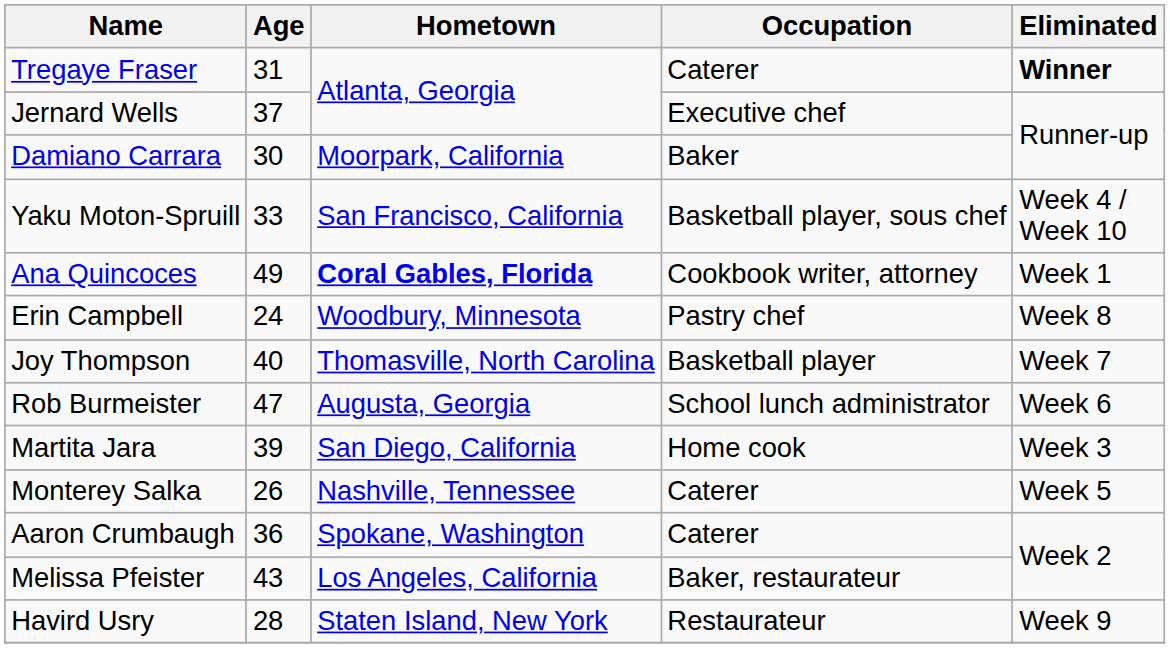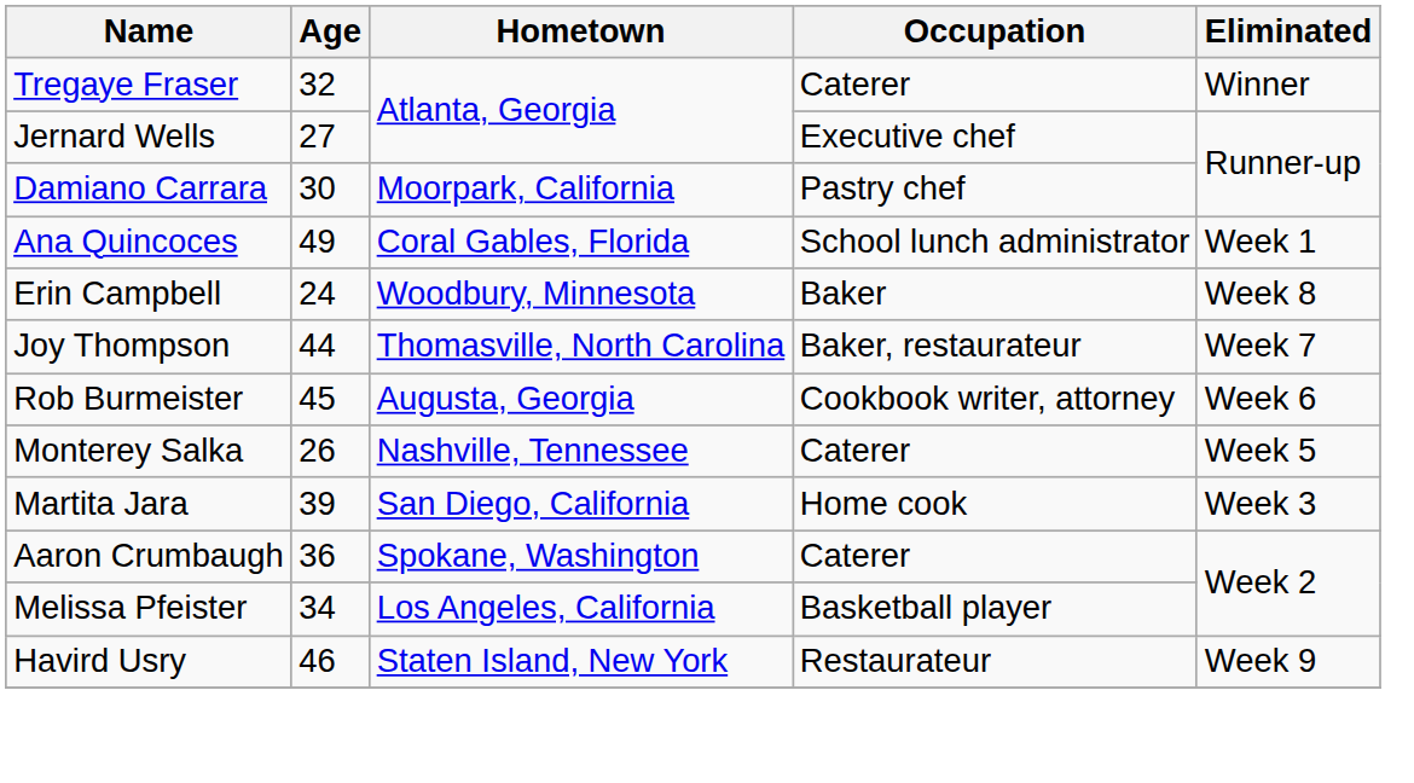Tregaye Fraser | Age: 31 -> 32
Tregaye Fraser | Eliminated: bold -> normal
Jernard Wells | Age: 37 -> 27
Damiano Carrara | Occupation: Baker -> Pastry chef
- row: Yaku Moton-Spruill | 33 | San Francisco, California | Basketball player, sous chef | Week 4 / Week 10
Ana Quincoces | Hometown: bold -> normal
Ana Quincoces | Occupation: Cookbook writer, attorney -> School lunch administrator
Erin Campbell | Occupation: Pastry chef -> Baker
Joy Thompson | Age: 40 -> 44
Joy Thompson | Occupation: Basketball player -> Baker, restaurateur
Rob Burmeister | Age: 47 -> 45
Rob Burmeister | Occupation: School lunch administrator -> Cookbook writer, attorney
rows swapped: Monterey Salka <-> Martita Jara
Melissa Pfeister | Age: 43 -> 34
Melissa Pfeister | Occupation: Baker, restaurateur -> Basketball player
Havird Usry | Age: 28 -> 46
